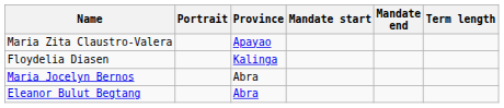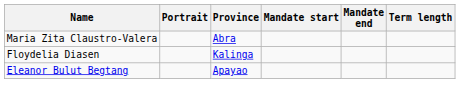Maria Zita Claustro-Valera | Province: Apayao -> Abra
- row: Maria Jocelyn Bernos | Abra
Eleanor Bulut Begtang | Province: Abra -> Apayao
